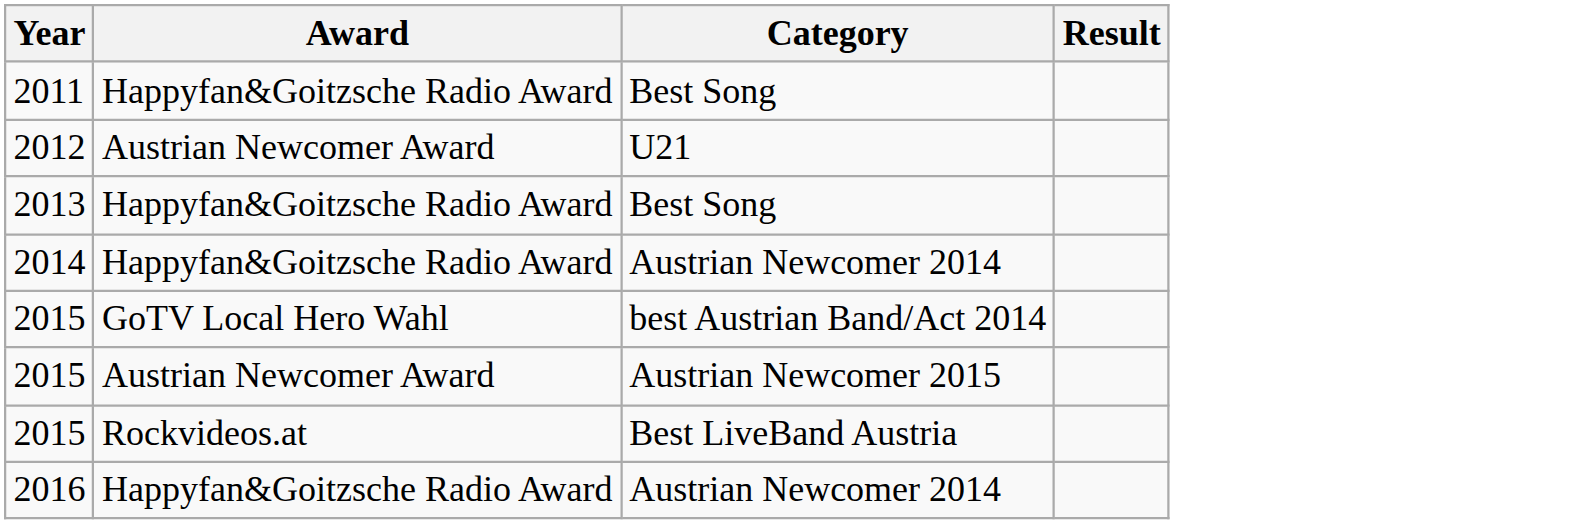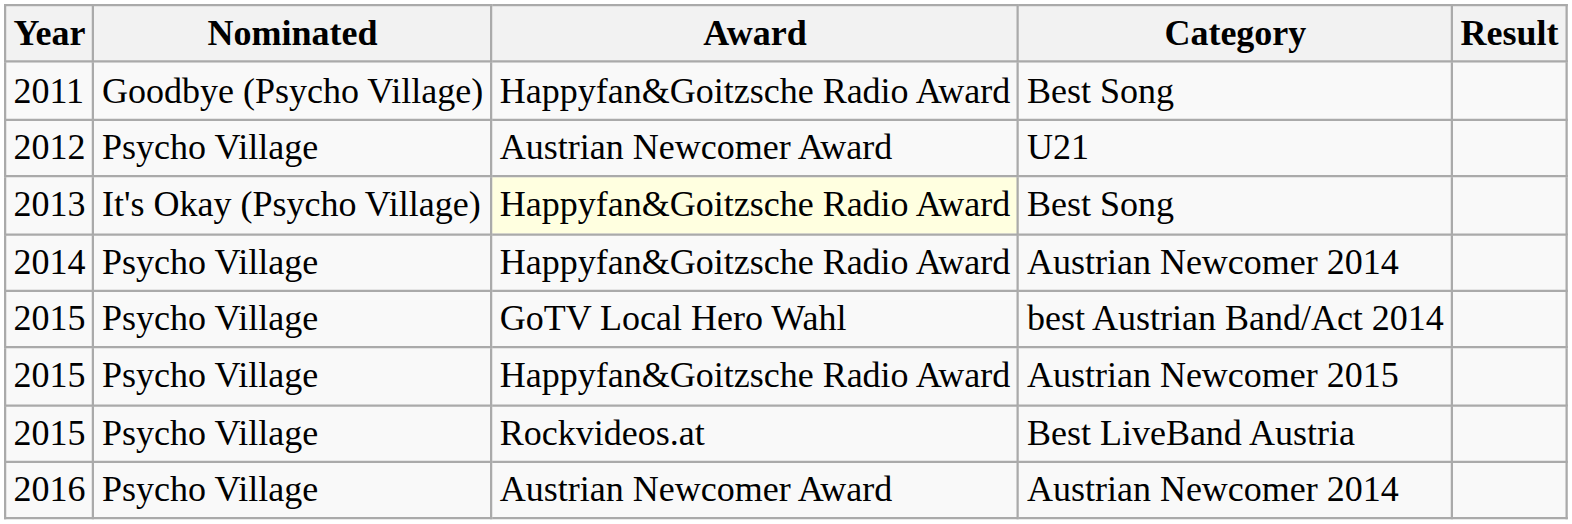+ column: Nominated | Goodbye (Psycho Village) | Psycho Village | It's Okay (Psycho Village) | Psycho Village | Psycho Village | Psycho Village | Psycho Village | Psycho Village
2013 | Award: no background -> lightyellow background
2015 / Austrian Newcomer 2015 | Award: Austrian Newcomer Award -> Happyfan&Goitzsche Radio Award
2016 | Award: Happyfan&Goitzsche Radio Award -> Austrian Newcomer Award
